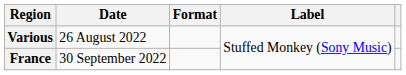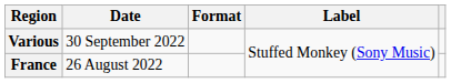Various | Date: 26 August 2022 -> 30 September 2022
France | Date: 30 September 2022 -> 26 August 2022
